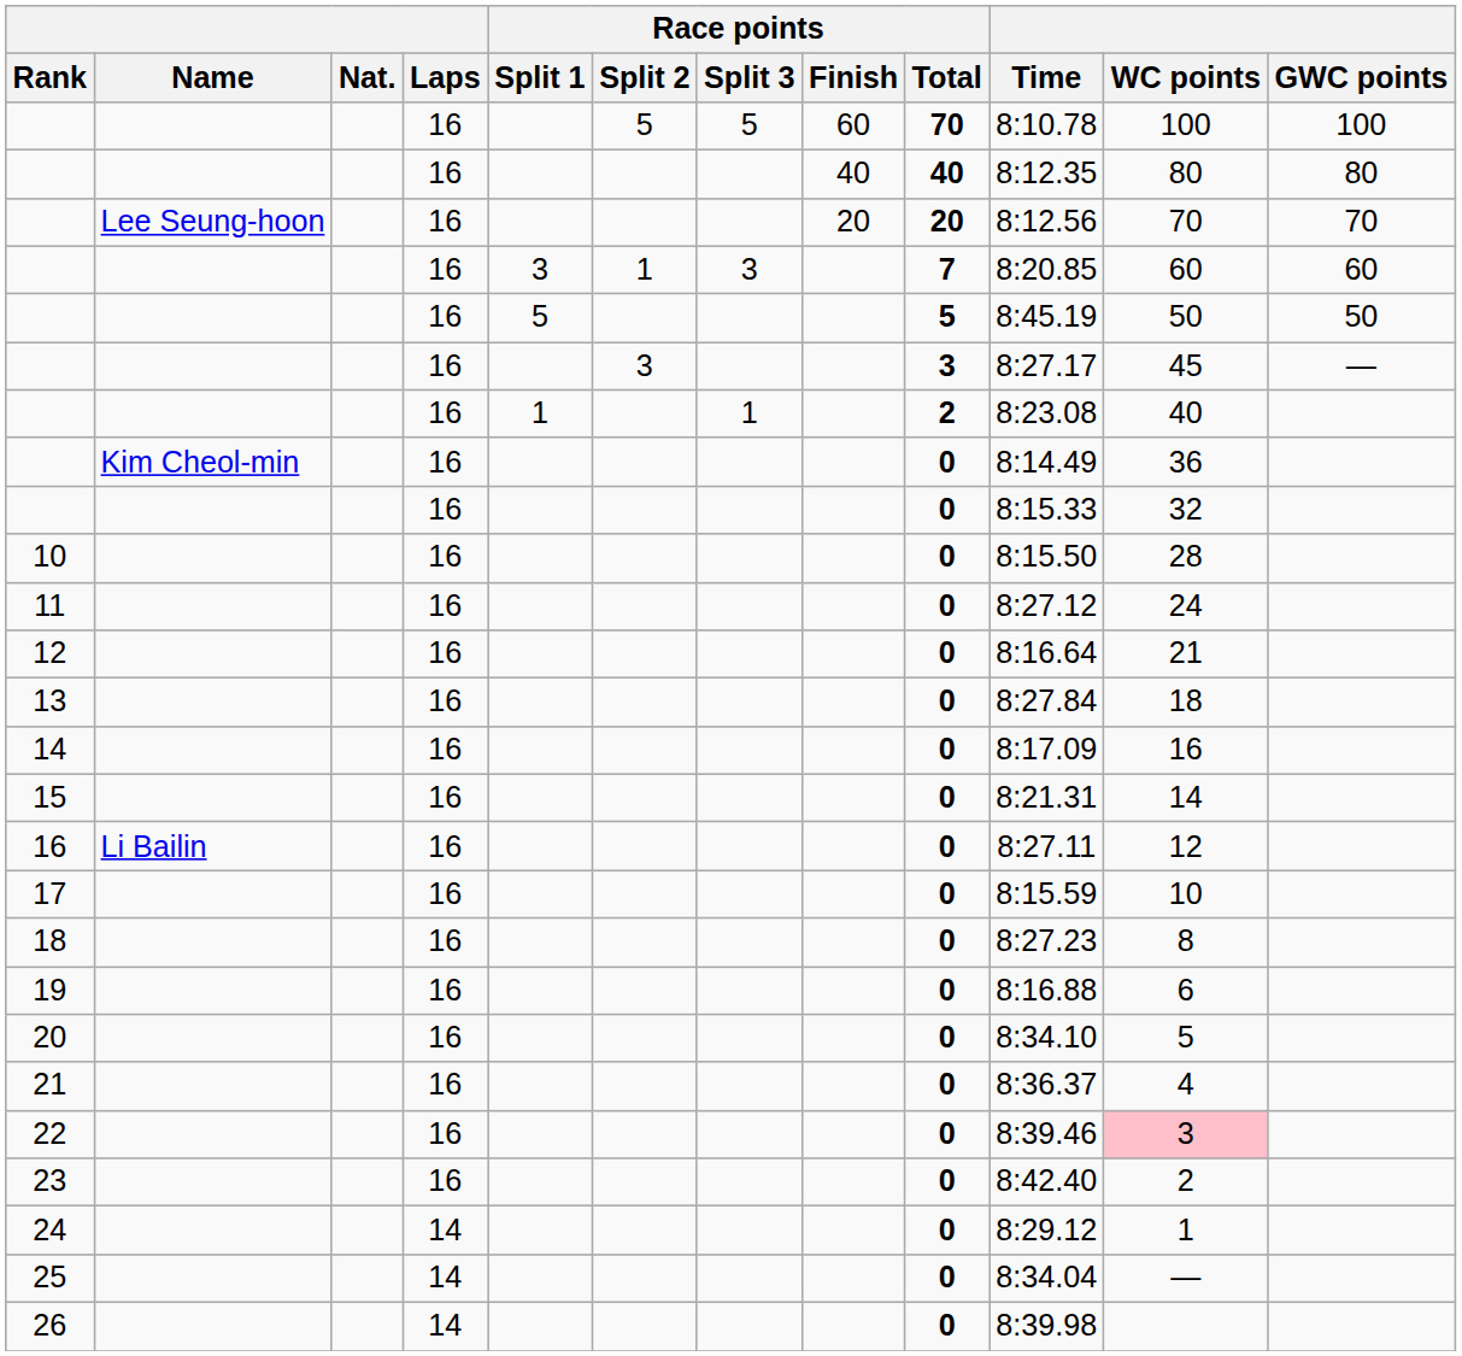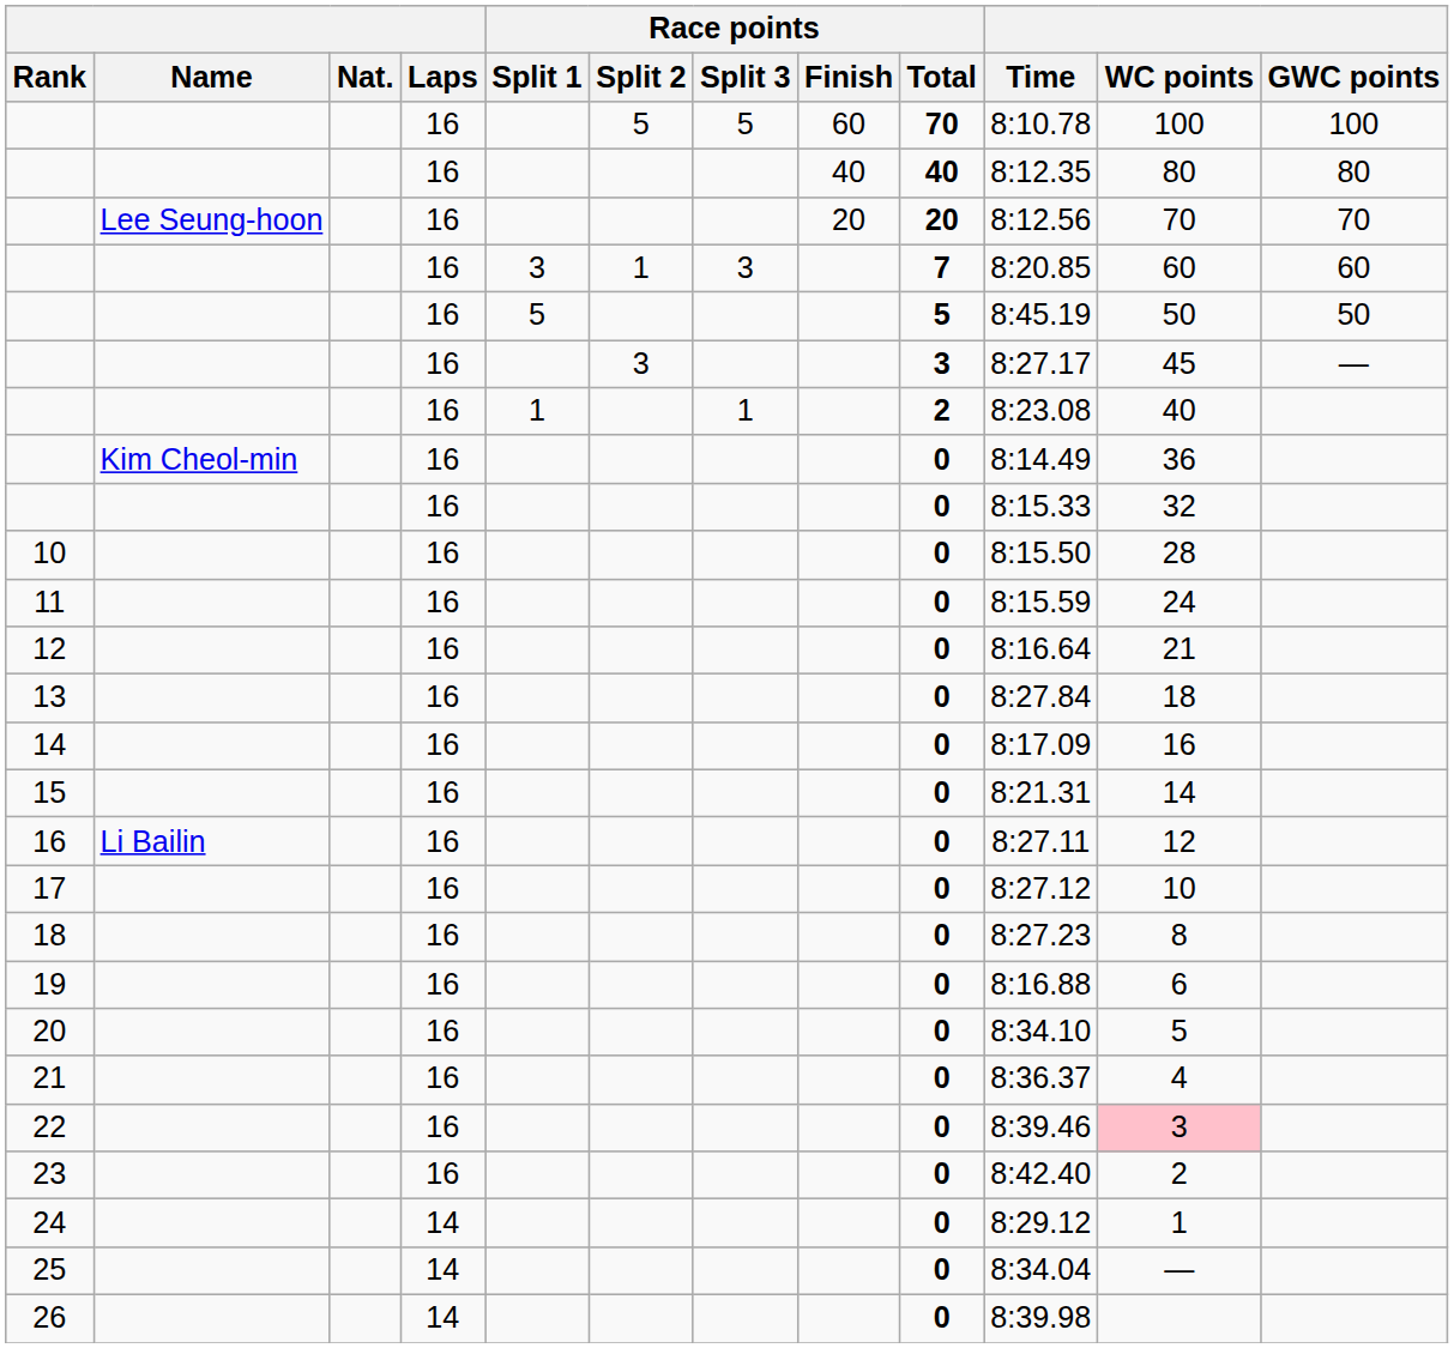11 | Time: 8:27.12 -> 8:15.59
17 | Time: 8:15.59 -> 8:27.12
